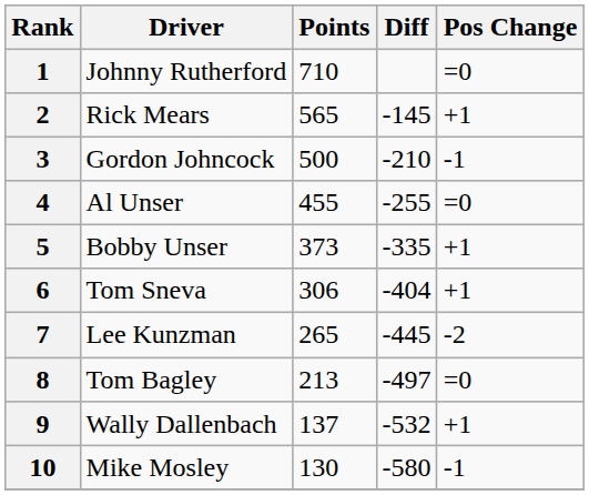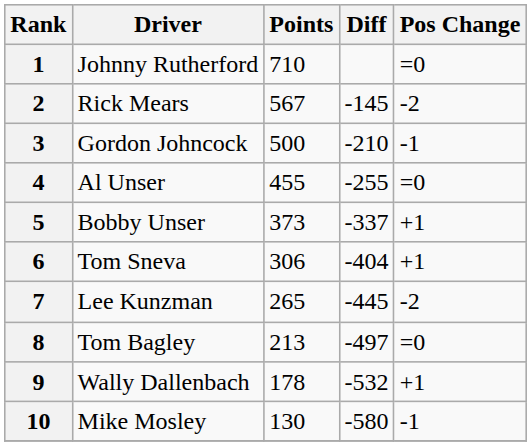2 | Points: 565 -> 567
2 | Pos Change: +1 -> -2
5 | Diff: -335 -> -337
9 | Points: 137 -> 178
